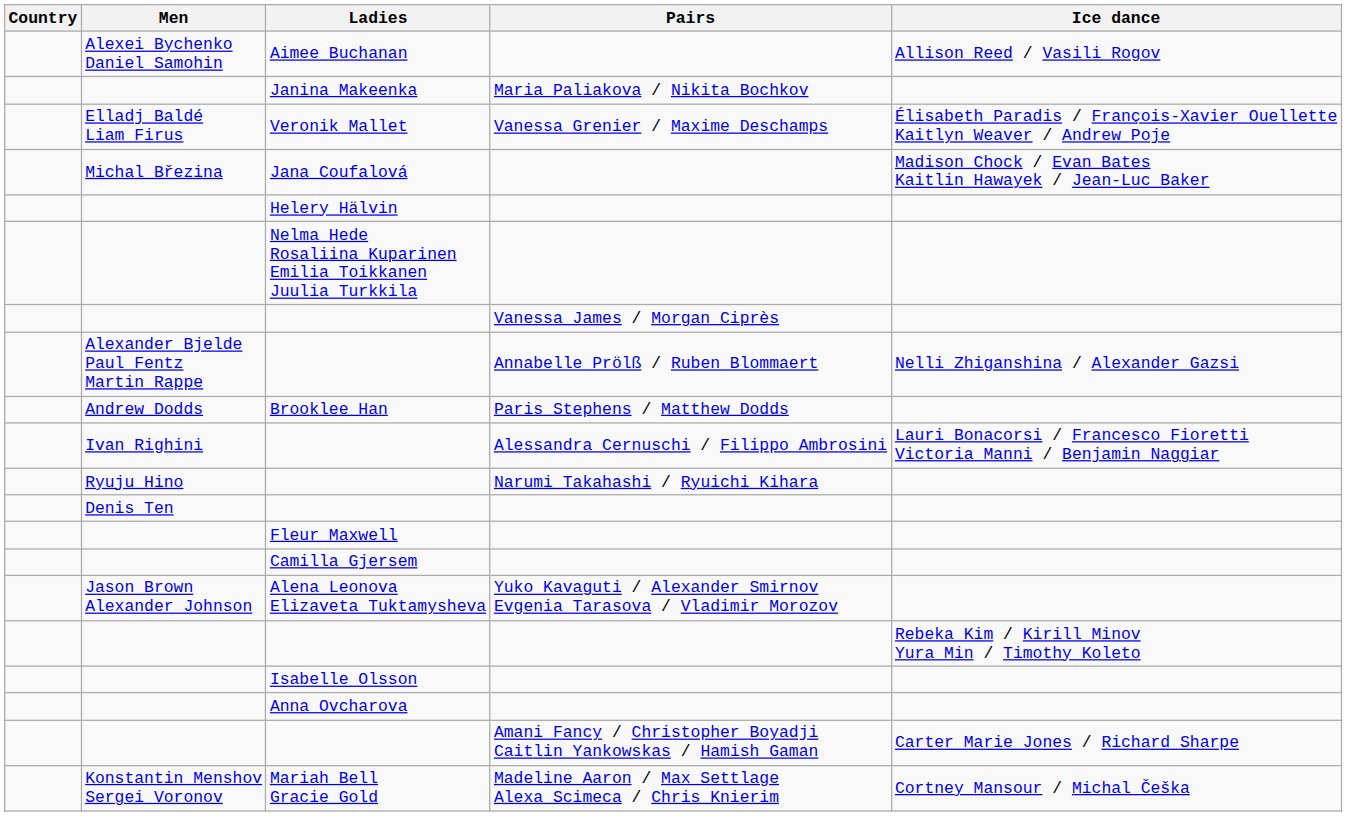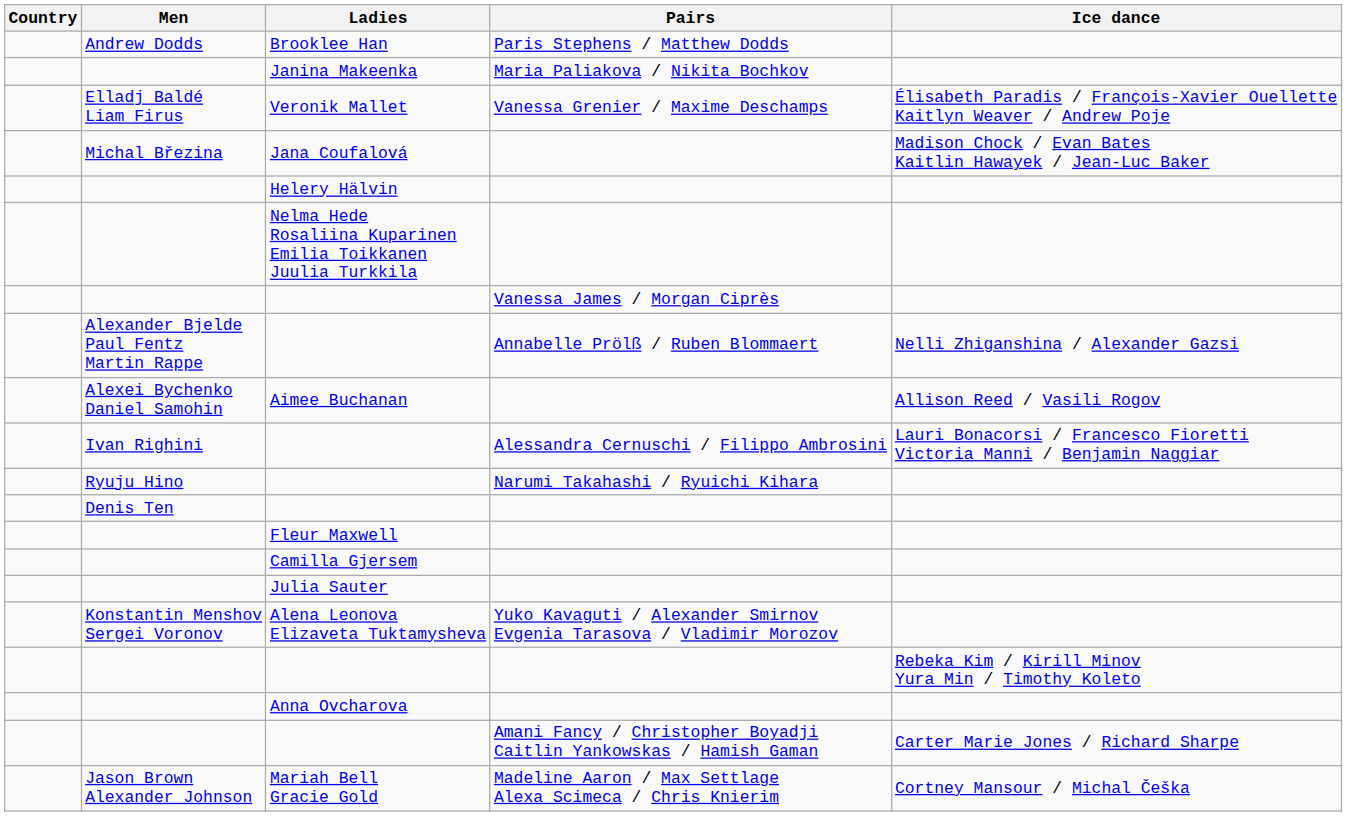rows swapped: Brooklee Han <-> Aimee Buchanan
+ row: Julia Sauter
Alena Leonova Elizaveta Tuktamysheva | Men: Jason Brown Alexander Johnson -> Konstantin Menshov Sergei Voronov
- row: Isabelle Olsson
Mariah Bell Gracie Gold | Men: Konstantin Menshov Sergei Voronov -> Jason Brown Alexander Johnson
